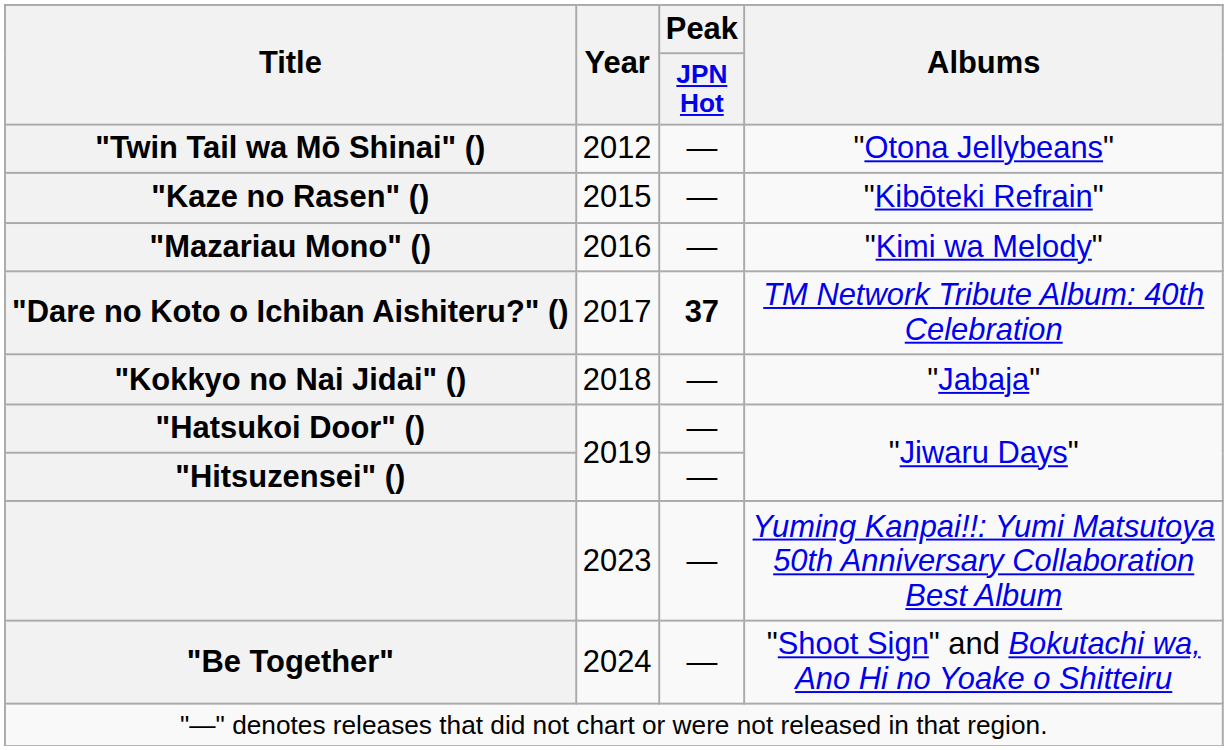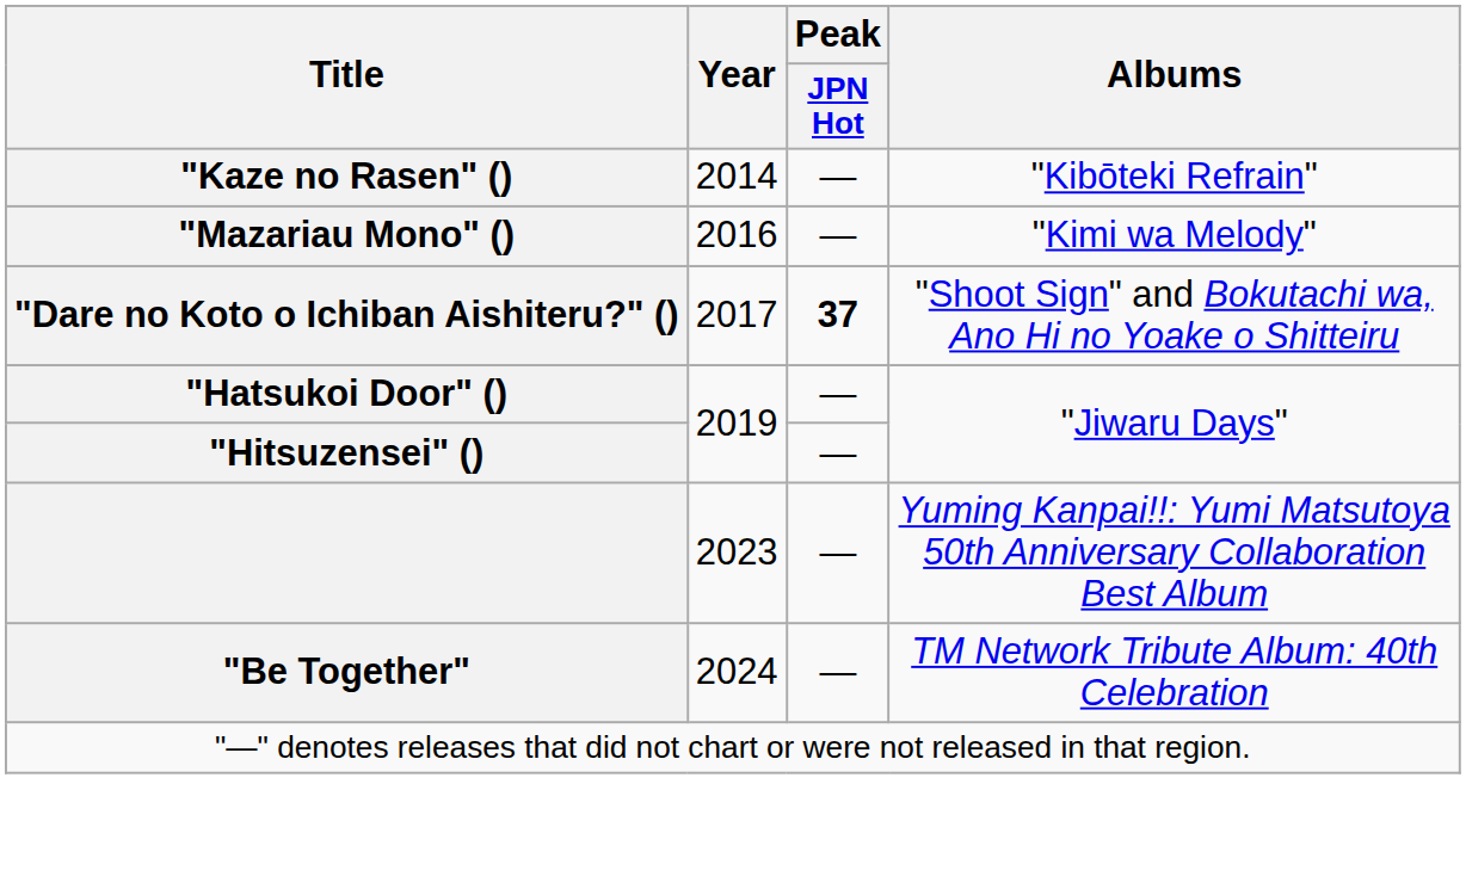- row: "Twin Tail wa Mō Shinai" () | 2012 | — | "Otona Jellybeans"
"Kaze no Rasen" () | Year: 2015 -> 2014
"Dare no Koto o Ichiban Aishiteru?" () | Albums: TM Network Tribute Album: 40th Celebration -> "Shoot Sign" and Bokutachi wa, Ano Hi no Yoake o Shitteiru
- row: "Kokkyo no Nai Jidai" () | 2018 | — | "Jabaja"
"Be Together" | Albums: "Shoot Sign" and Bokutachi wa, Ano Hi no Yoake o Shitteiru -> TM Network Tribute Album: 40th Celebration
